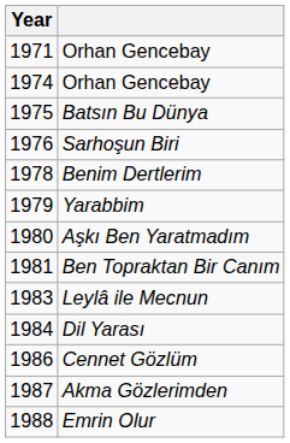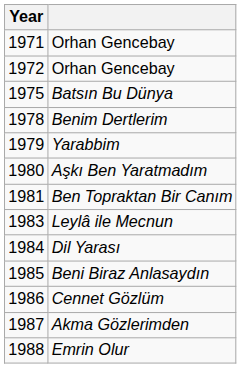+ row: 1972 | Orhan Gencebay
- row: 1974 | Orhan Gencebay
- row: 1976 | Sarhoşun Biri
+ row: 1985 | Beni Biraz Anlasaydın
